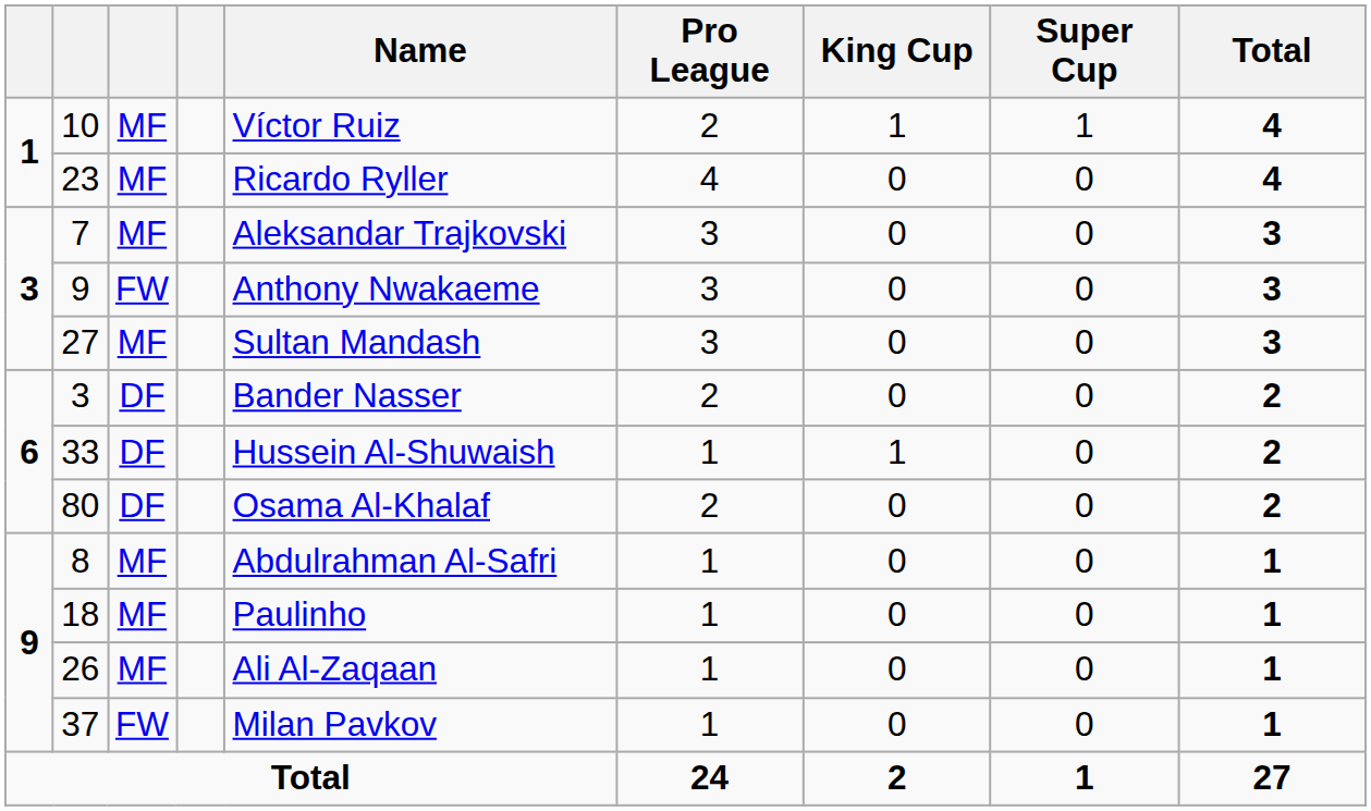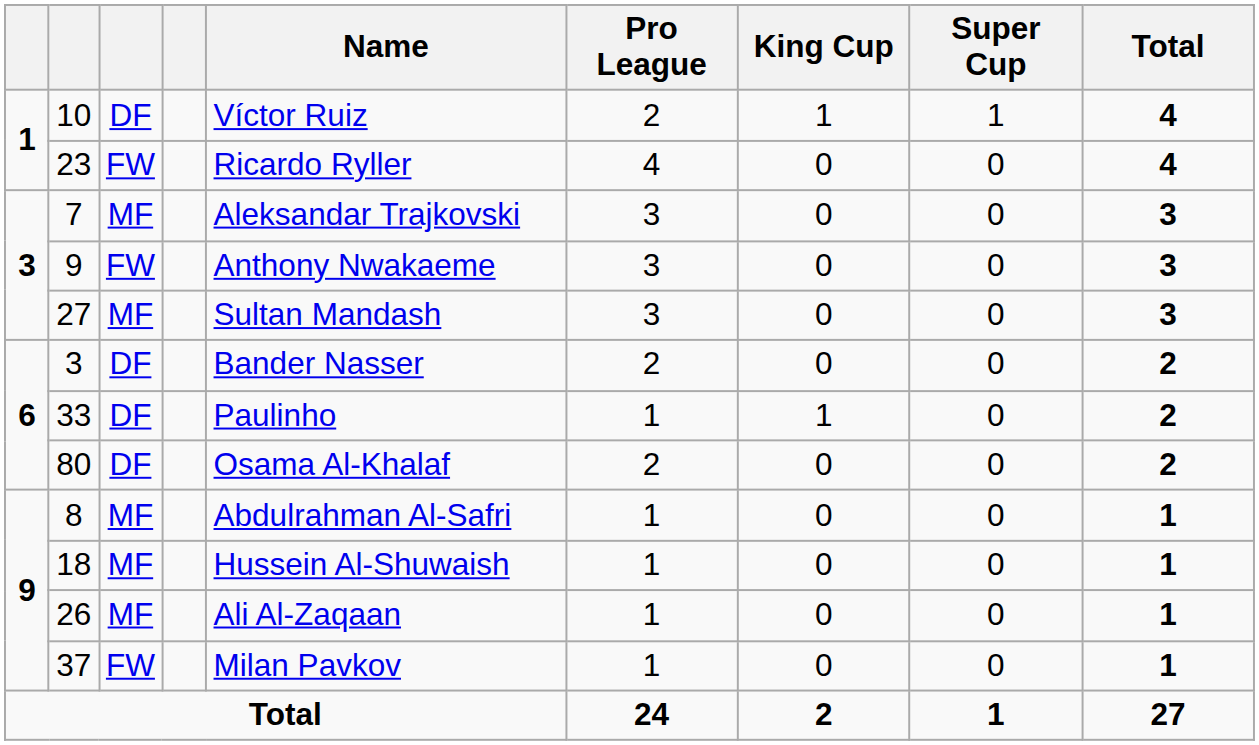10 | column 3: MF -> DF
23 | column 3: MF -> FW
33 | Name: Hussein Al-Shuwaish -> Paulinho
18 | Name: Paulinho -> Hussein Al-Shuwaish
